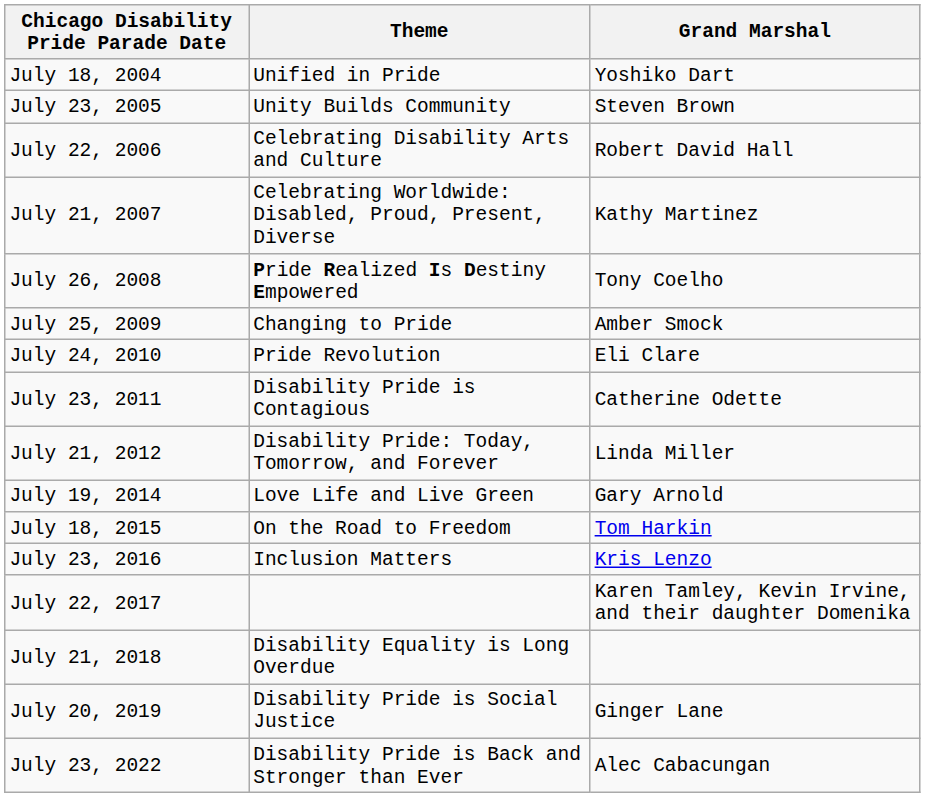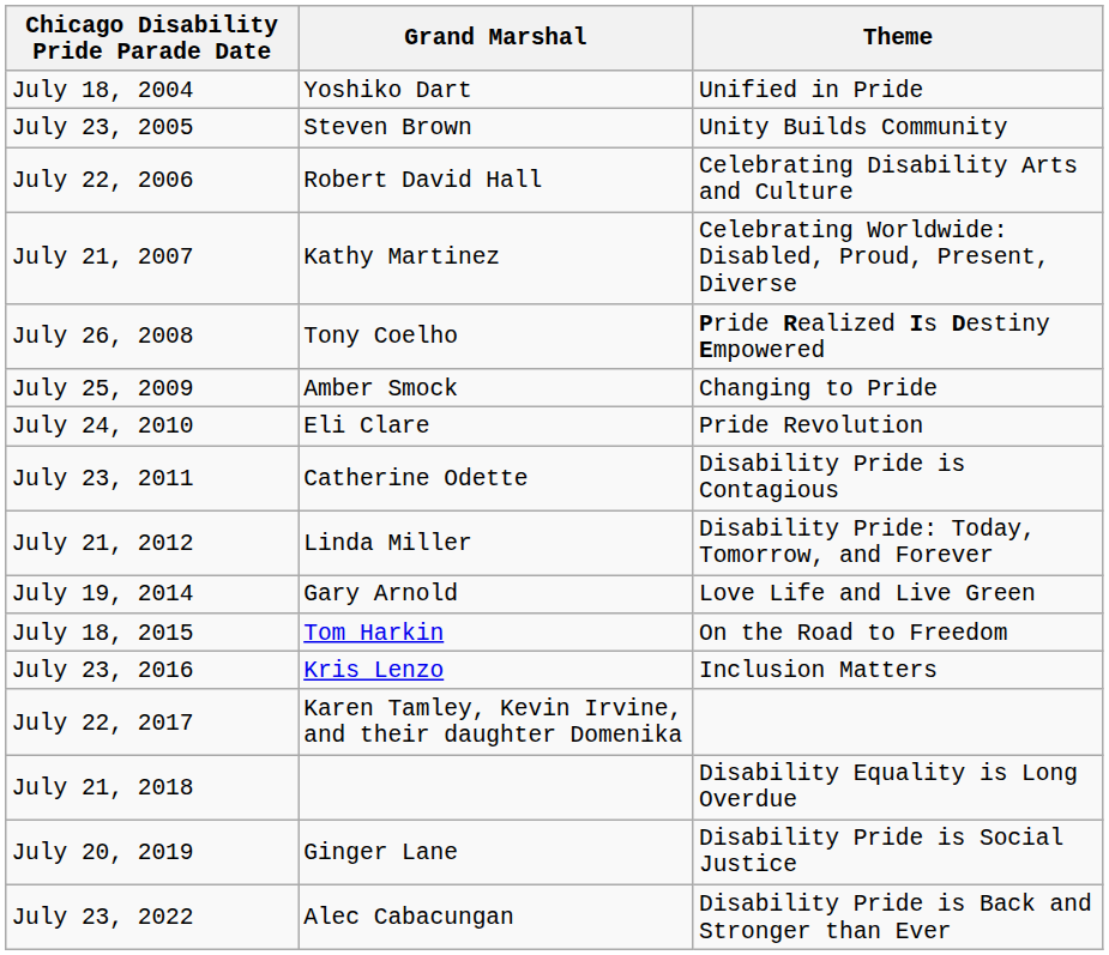columns swapped: Theme <-> Grand Marshal
